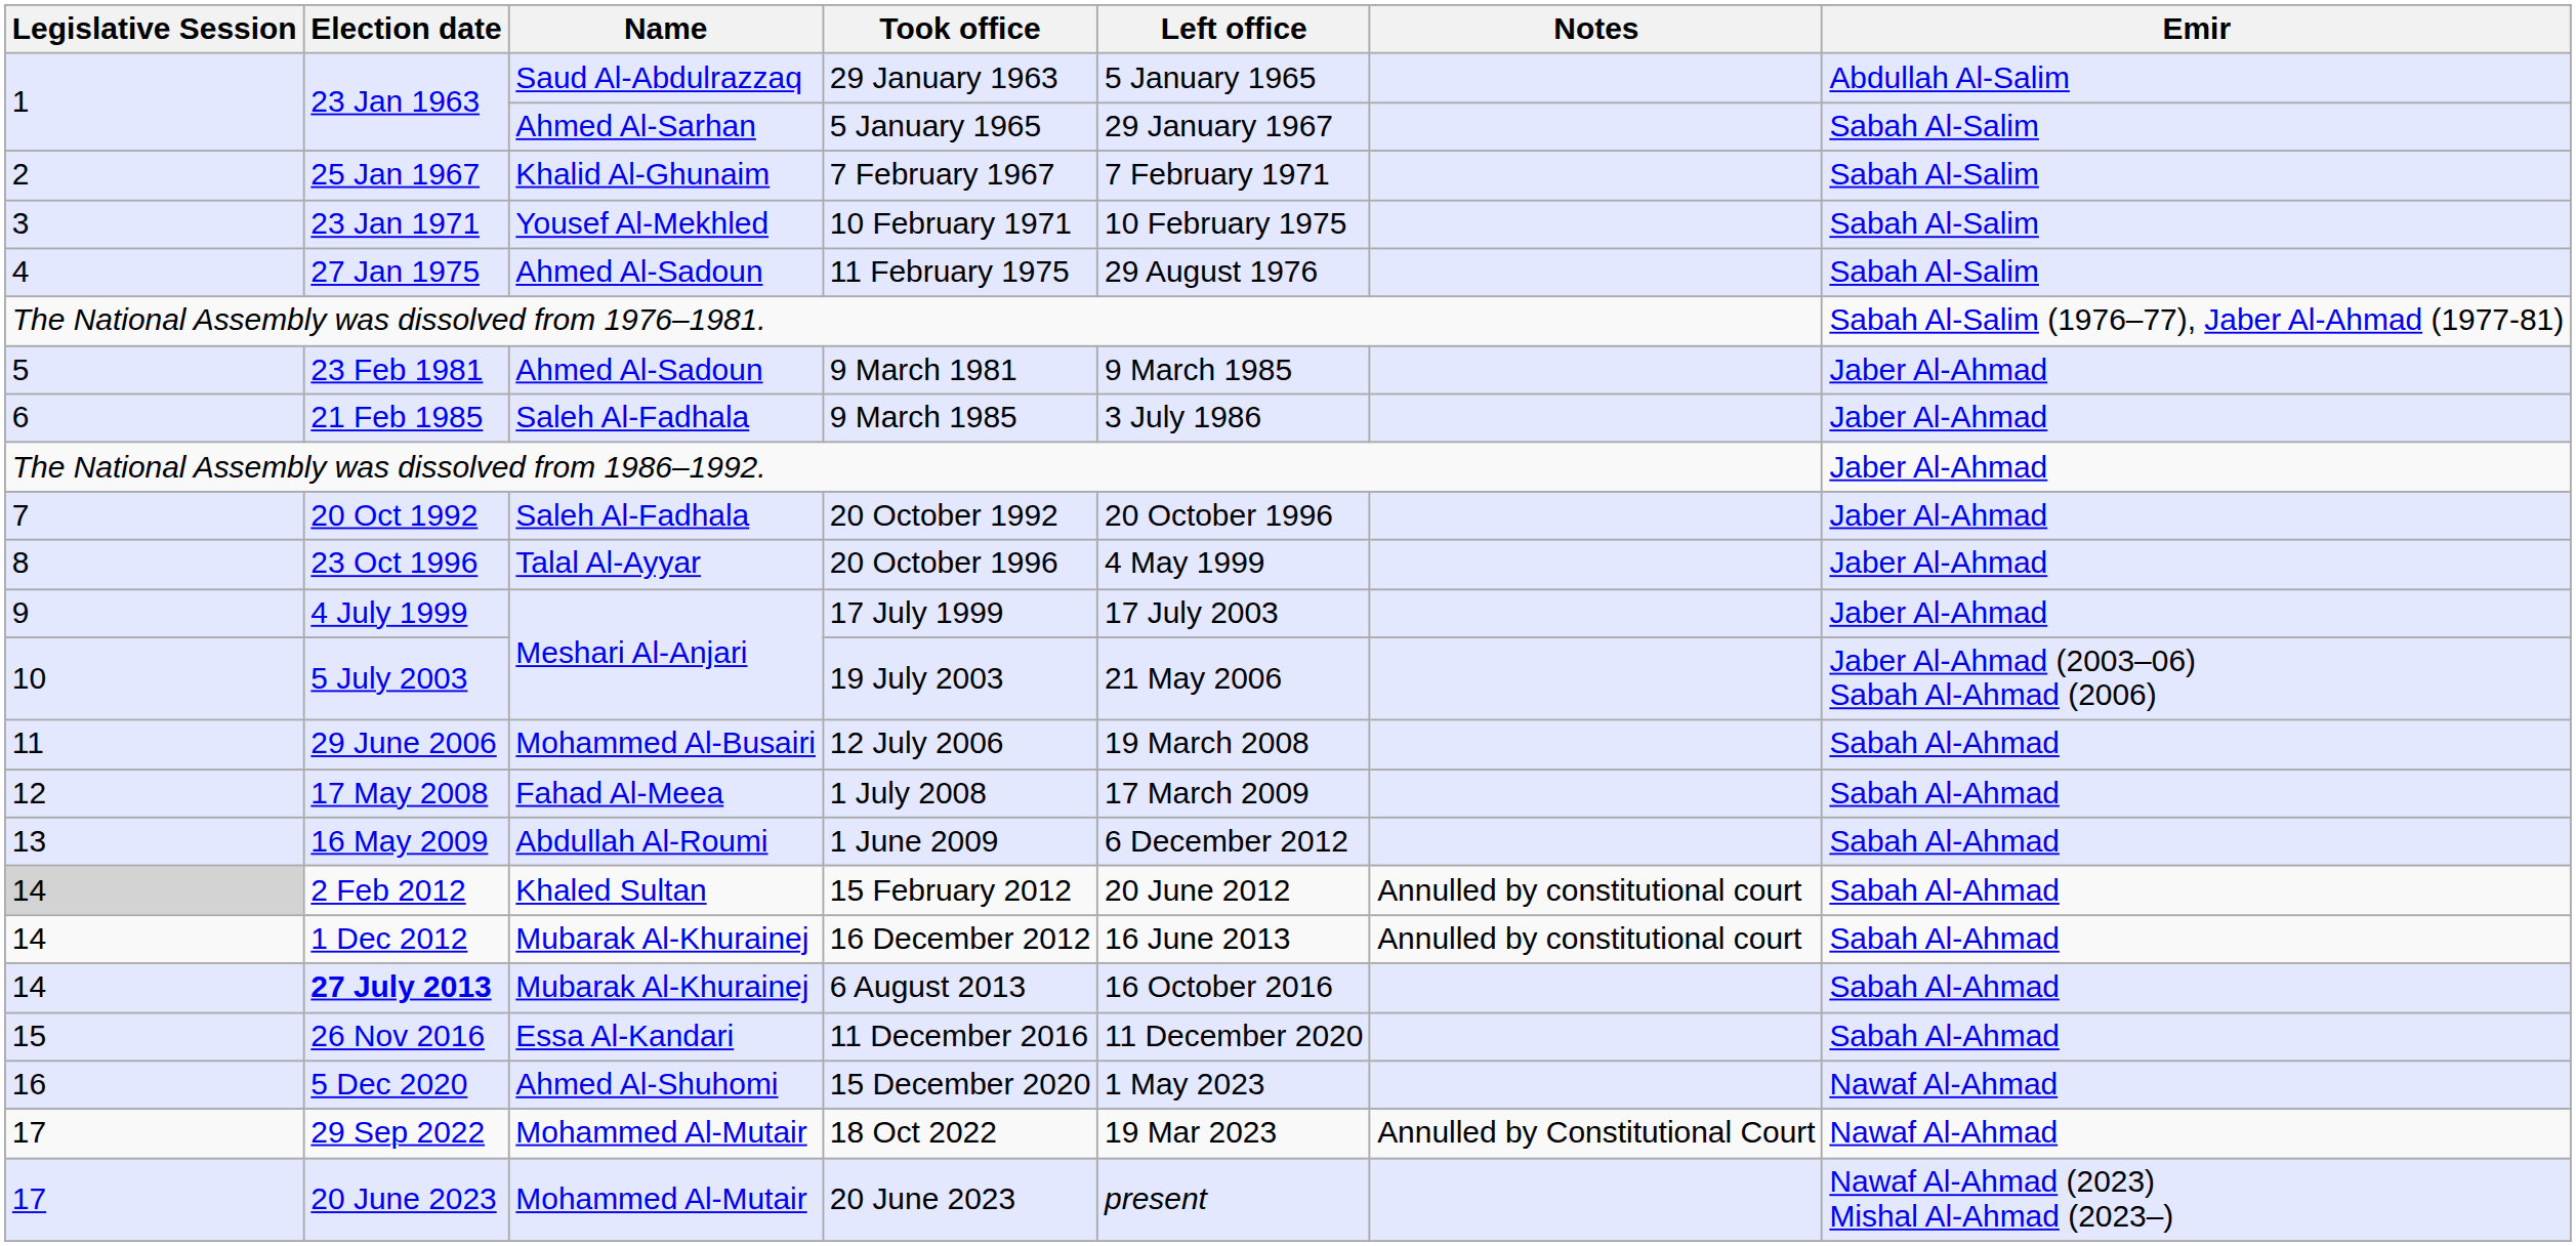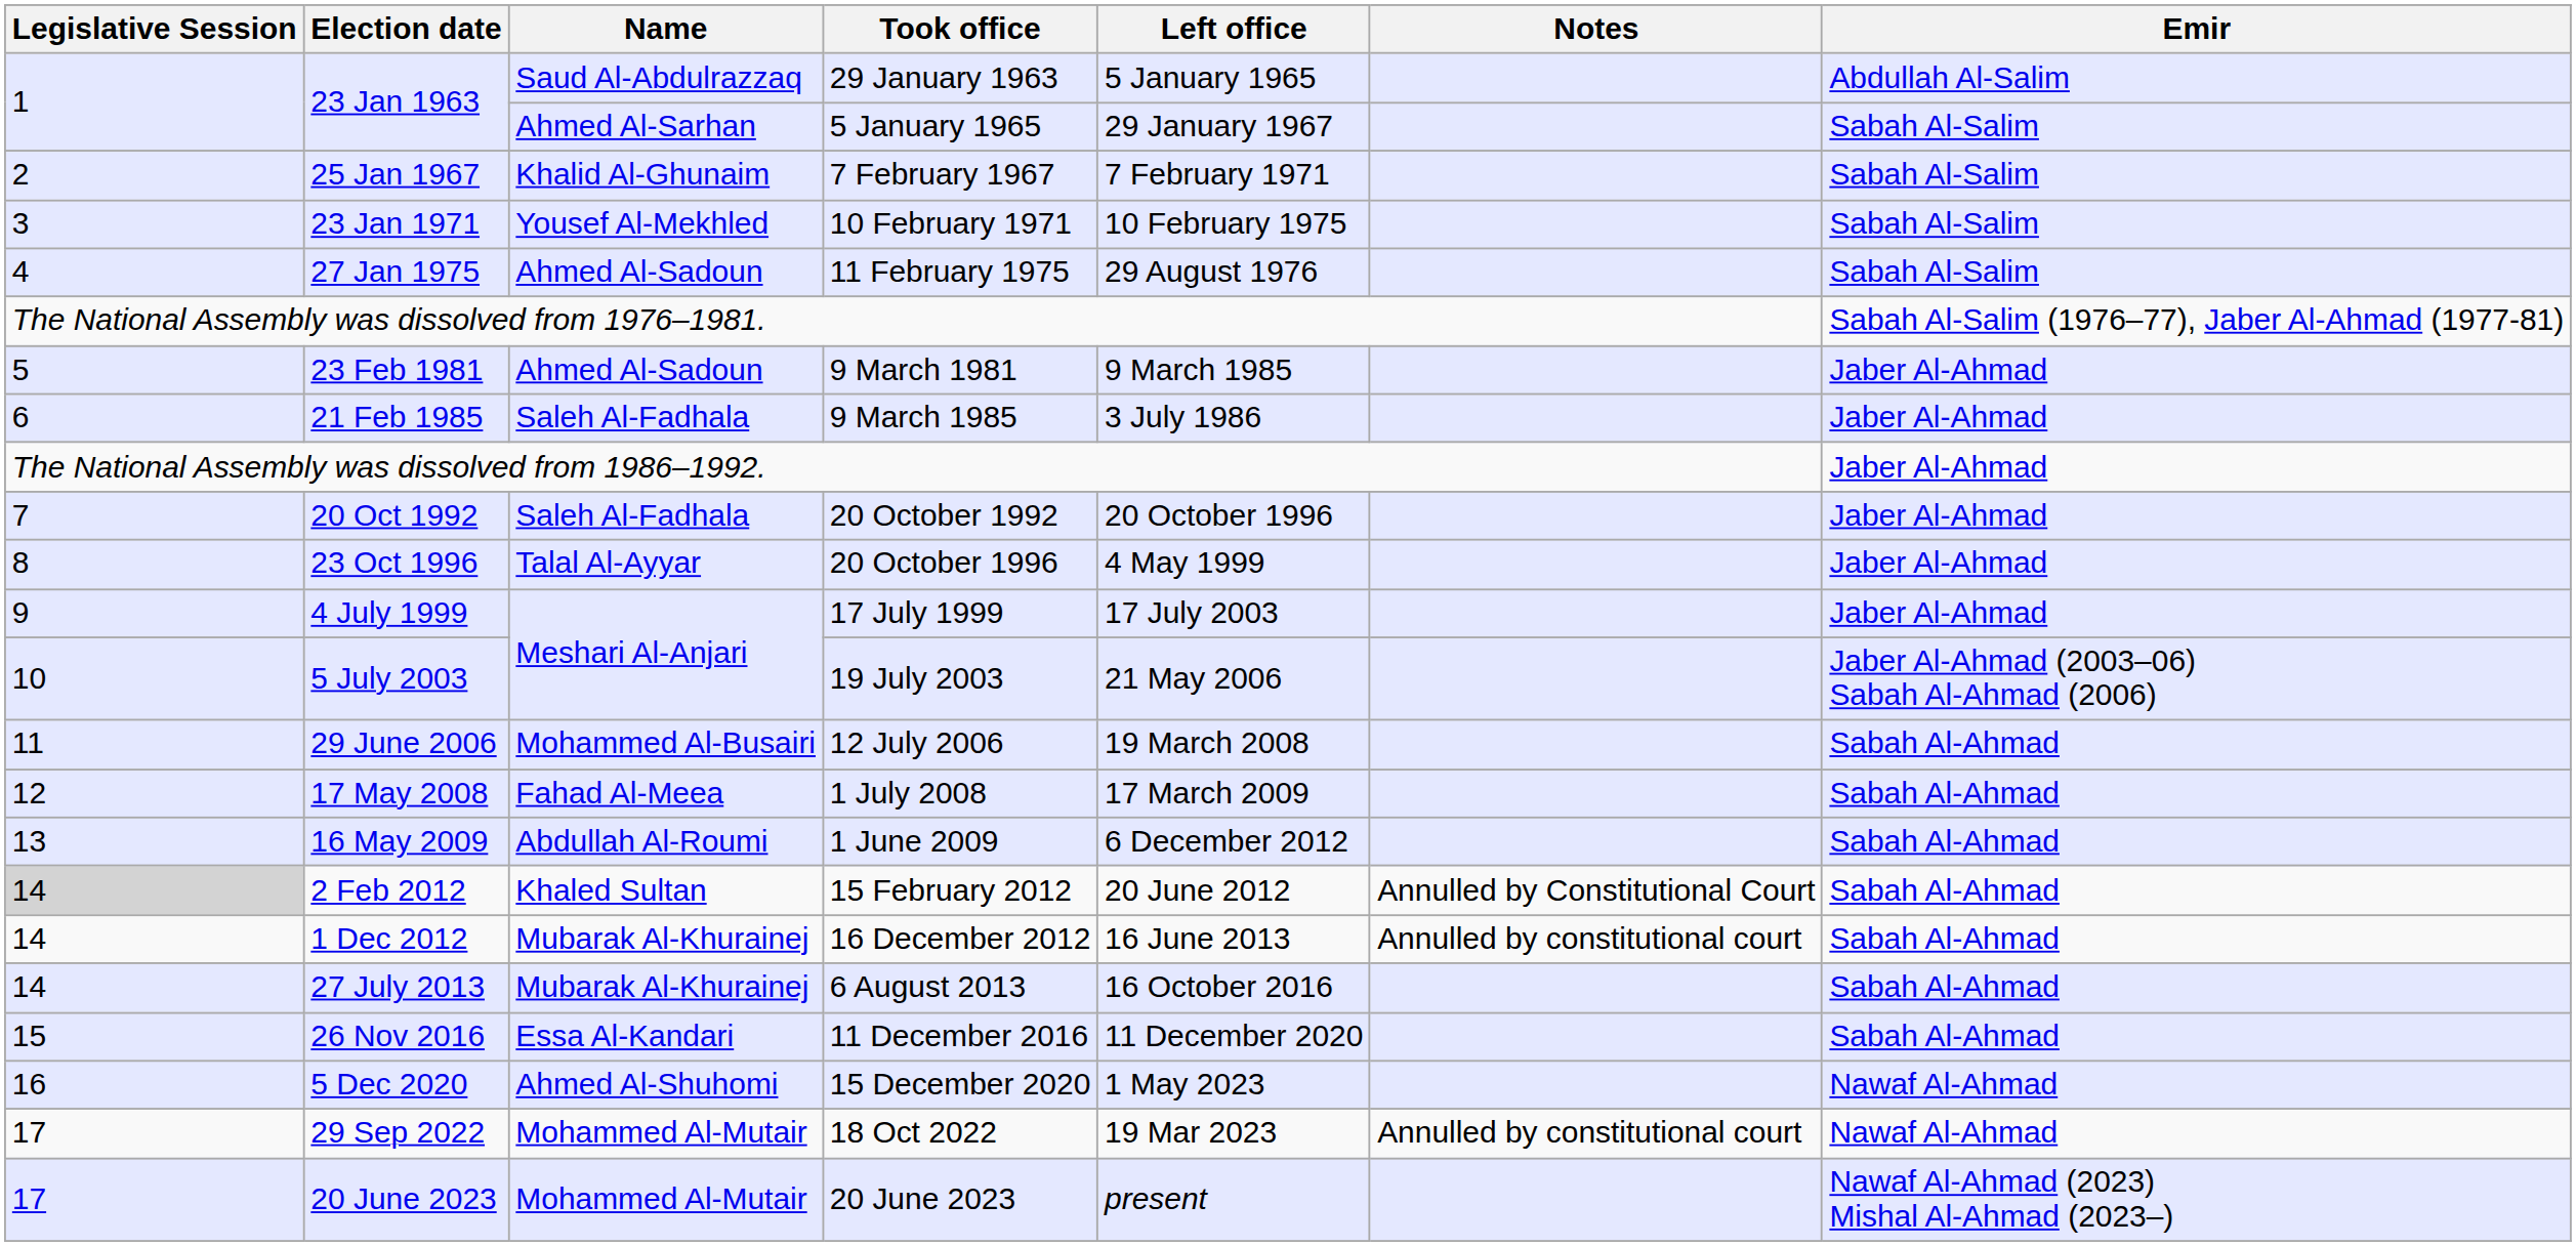15 February 2012 | Notes: Annulled by constitutional court -> Annulled by Constitutional Court
6 August 2013 | Election date: bold -> normal
18 Oct 2022 | Notes: Annulled by Constitutional Court -> Annulled by constitutional court
